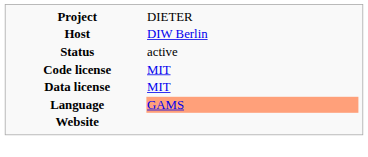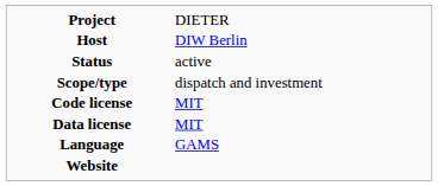+ row: Scope/type | dispatch and investment
Language | column 2: lightsalmon background -> no background
